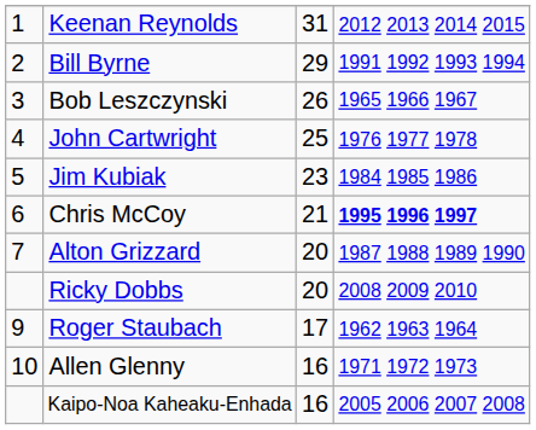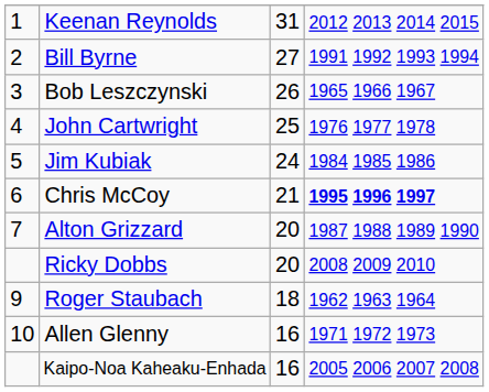Bill Byrne | column 3: 29 -> 27
Jim Kubiak | column 3: 23 -> 24
Roger Staubach | column 3: 17 -> 18
